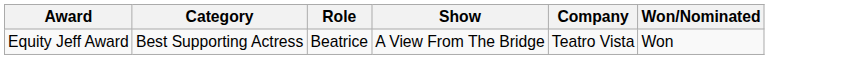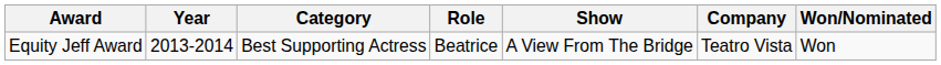+ column: Year | 2013-2014
